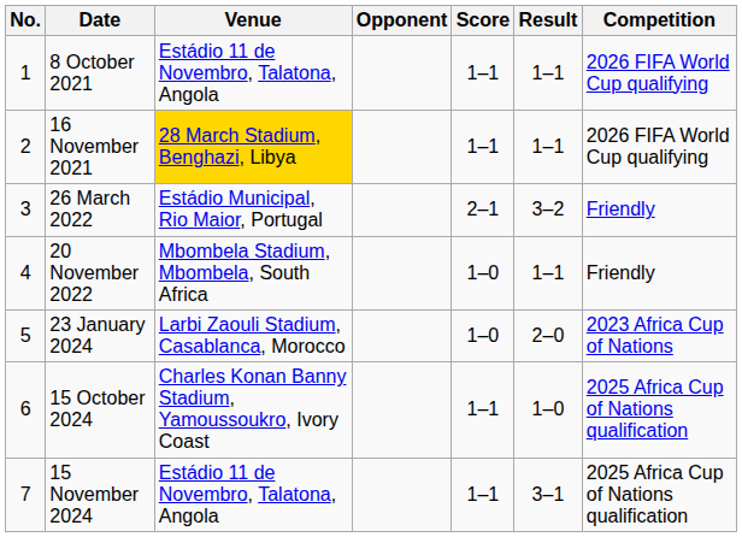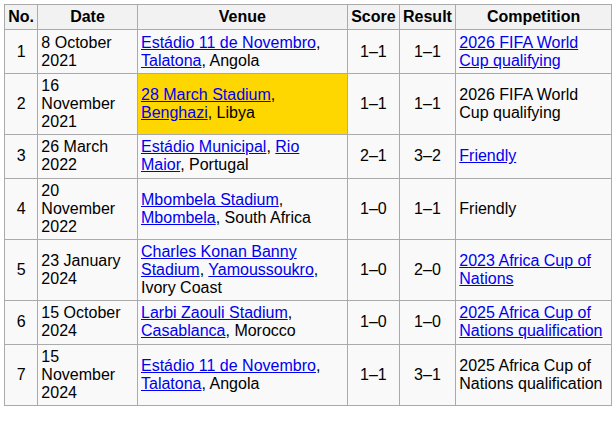- column: Opponent
23 January 2024 | Venue: Larbi Zaouli Stadium, Casablanca, Morocco -> Charles Konan Banny Stadium, Yamoussoukro, Ivory Coast
15 October 2024 | Venue: Charles Konan Banny Stadium, Yamoussoukro, Ivory Coast -> Larbi Zaouli Stadium, Casablanca, Morocco
15 October 2024 | Score: 1–1 -> 1–0
